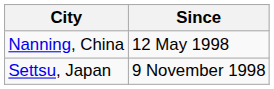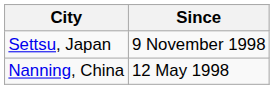rows swapped: Nanning, China <-> Settsu, Japan
